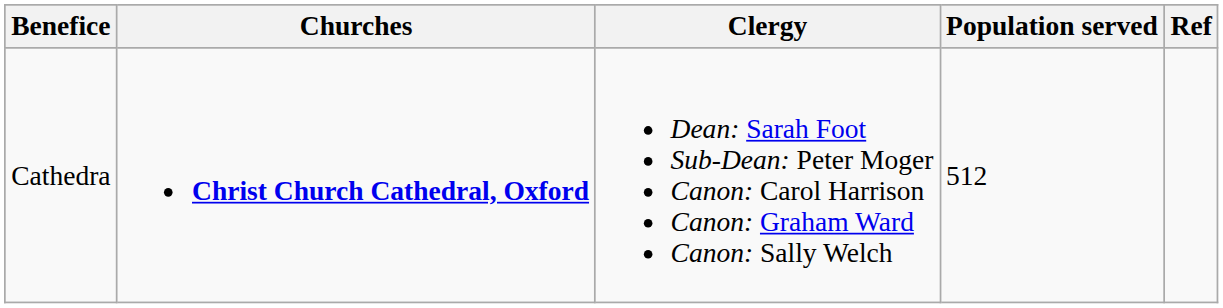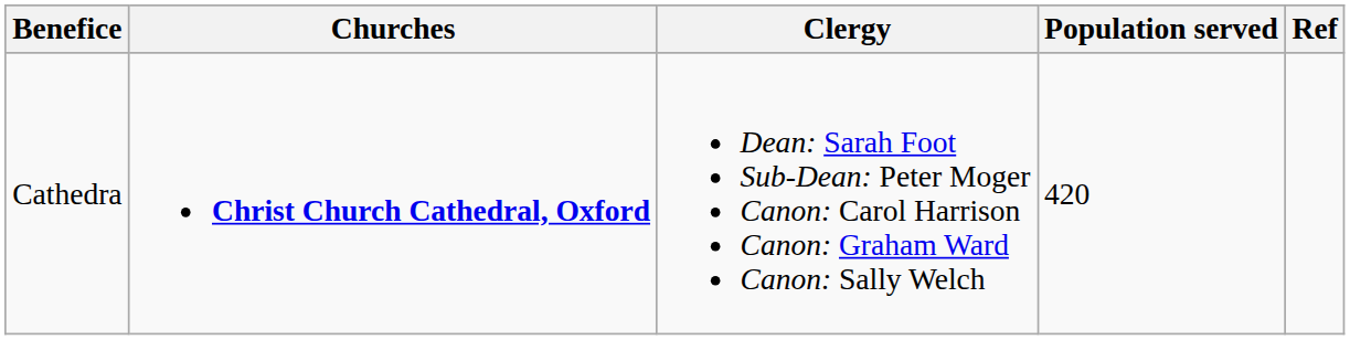Cathedra | Population served: 512 -> 420
